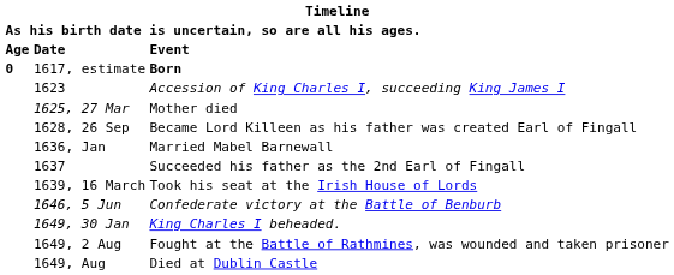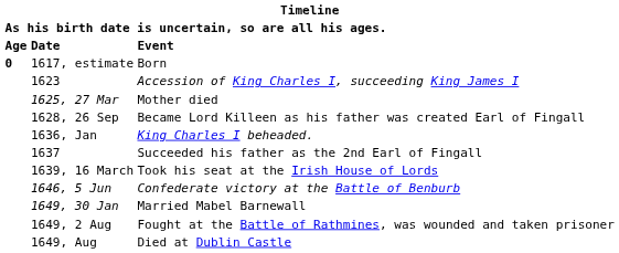1617, estimate | Event: bold -> normal
1636, Jan | Event: Married Mabel Barnewall -> King Charles I beheaded.
1649, 30 Jan | Event: King Charles I beheaded. -> Married Mabel Barnewall
